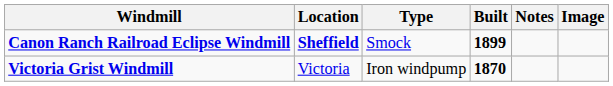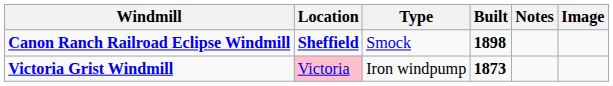Canon Ranch Railroad Eclipse Windmill | Built: 1899 -> 1898
Victoria Grist Windmill | Location: no background -> pink background
Victoria Grist Windmill | Built: 1870 -> 1873
